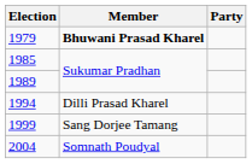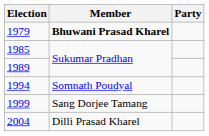1994 | Member: Dilli Prasad Kharel -> Somnath Poudyal
2004 | Member: Somnath Poudyal -> Dilli Prasad Kharel
